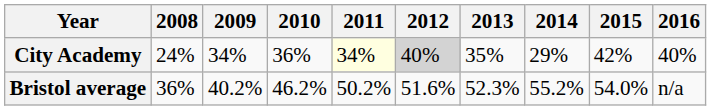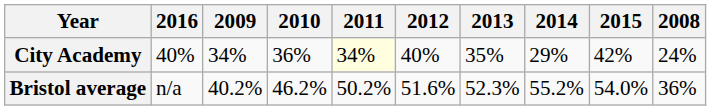columns swapped: 2008 <-> 2016
City Academy | 2012: lightgrey background -> no background
